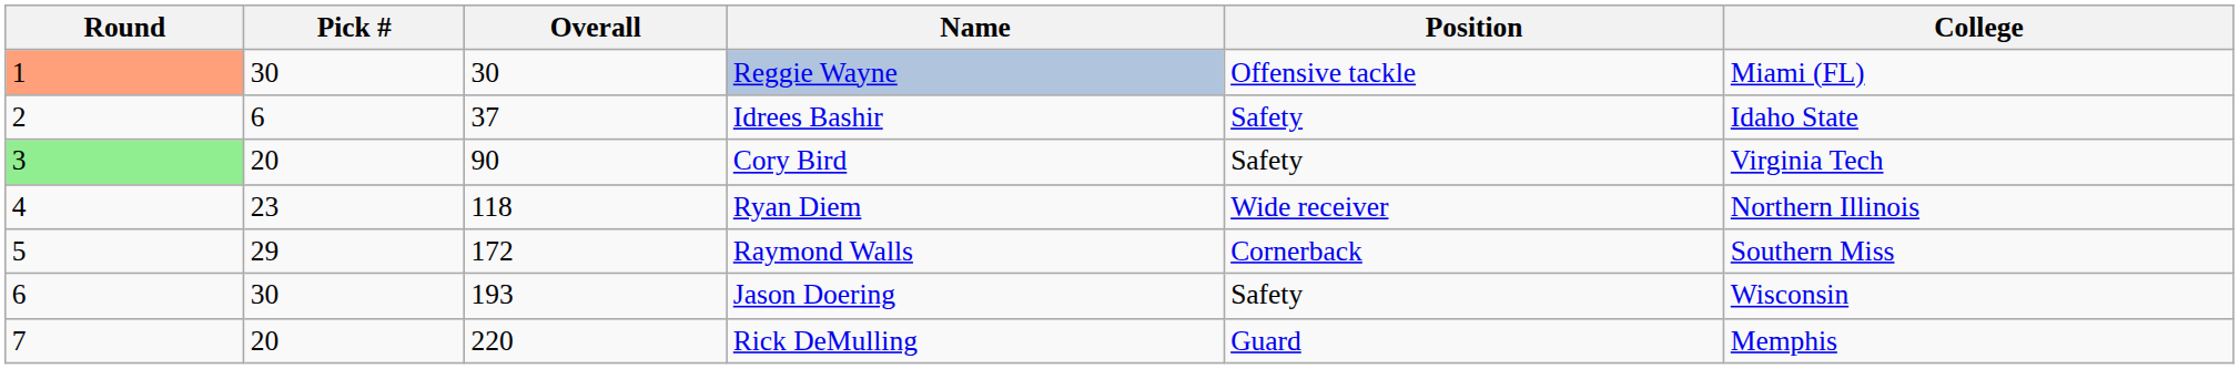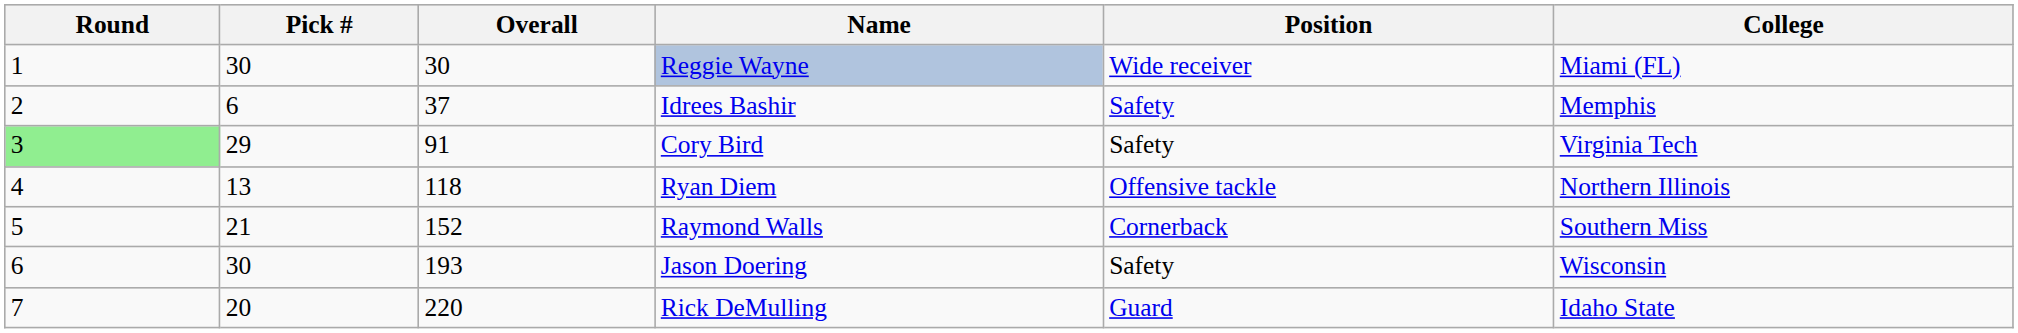Reggie Wayne | Round: lightsalmon background -> no background
Reggie Wayne | Position: Offensive tackle -> Wide receiver
Idrees Bashir | College: Idaho State -> Memphis
Cory Bird | Pick #: 20 -> 29
Cory Bird | Overall: 90 -> 91
Ryan Diem | Pick #: 23 -> 13
Ryan Diem | Position: Wide receiver -> Offensive tackle
Raymond Walls | Pick #: 29 -> 21
Raymond Walls | Overall: 172 -> 152
Rick DeMulling | College: Memphis -> Idaho State
